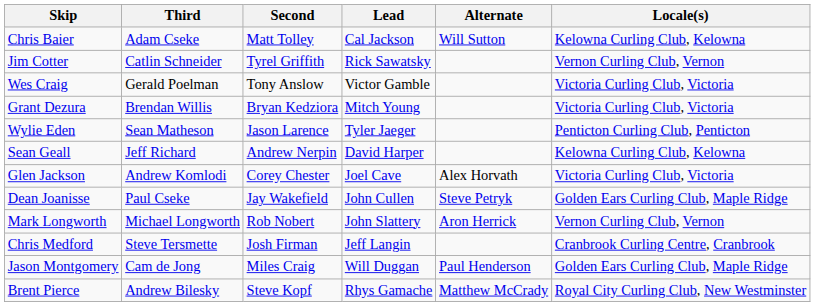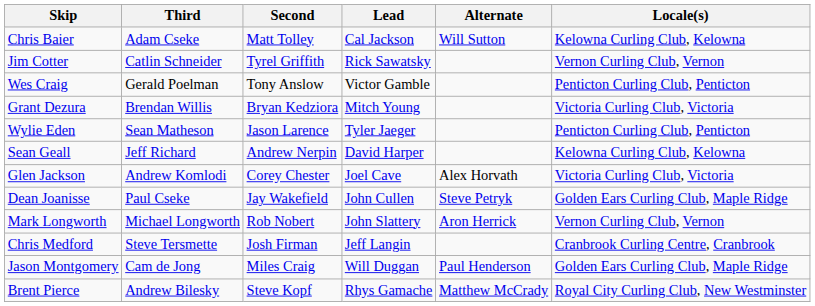Wes Craig | Locale(s): Victoria Curling Club, Victoria -> Penticton Curling Club, Penticton
